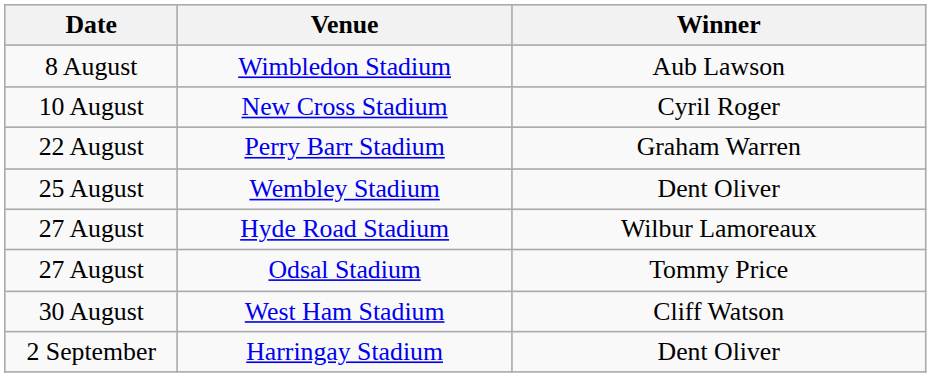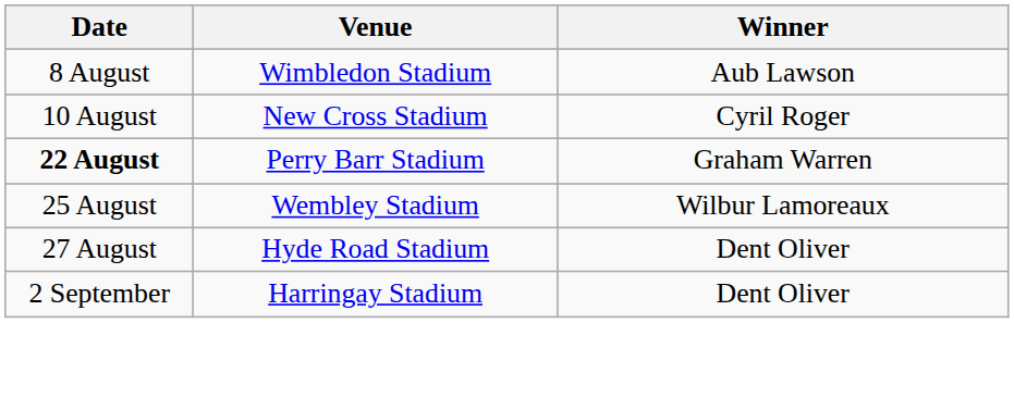Perry Barr Stadium | Date: normal -> bold
Wembley Stadium | Winner: Dent Oliver -> Wilbur Lamoreaux
Hyde Road Stadium | Winner: Wilbur Lamoreaux -> Dent Oliver
- row: 27 August | Odsal Stadium | Tommy Price
- row: 30 August | West Ham Stadium | Cliff Watson
